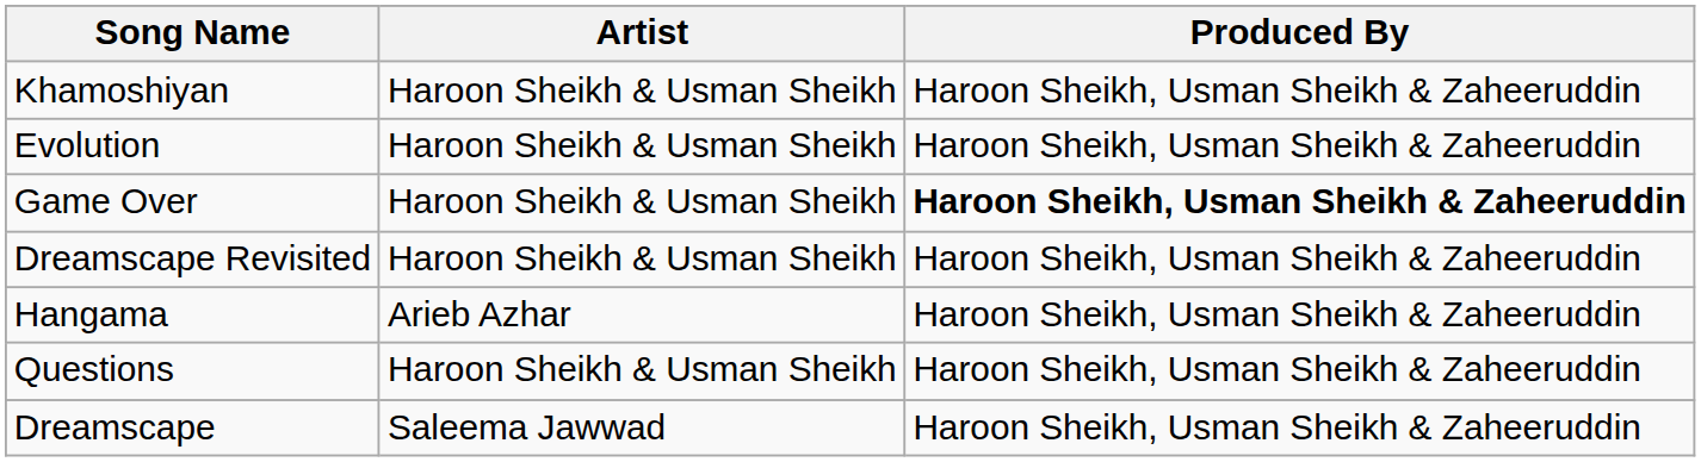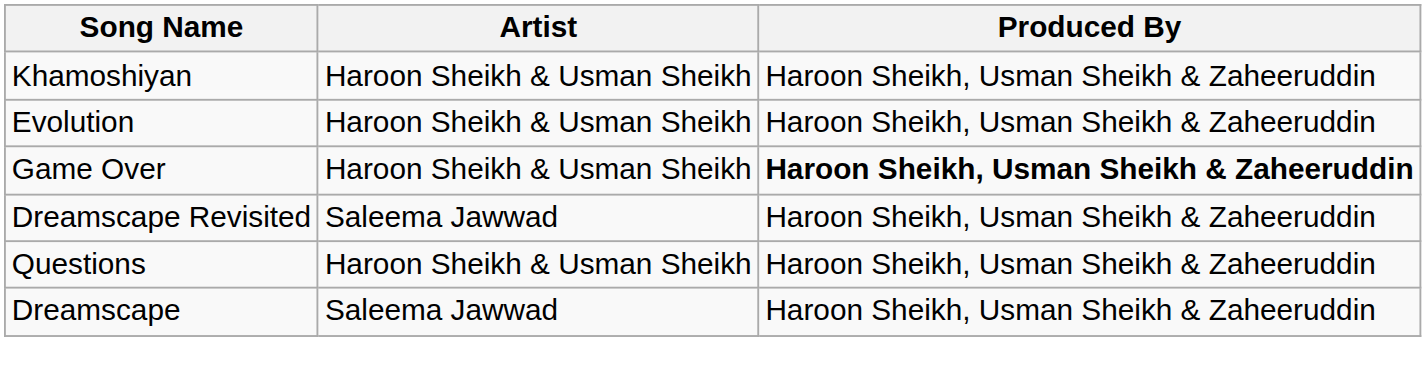Dreamscape Revisited | Artist: Haroon Sheikh & Usman Sheikh -> Saleema Jawwad
- row: Hangama | Arieb Azhar | Haroon Sheikh, Usman Sheikh & Zaheeruddin
